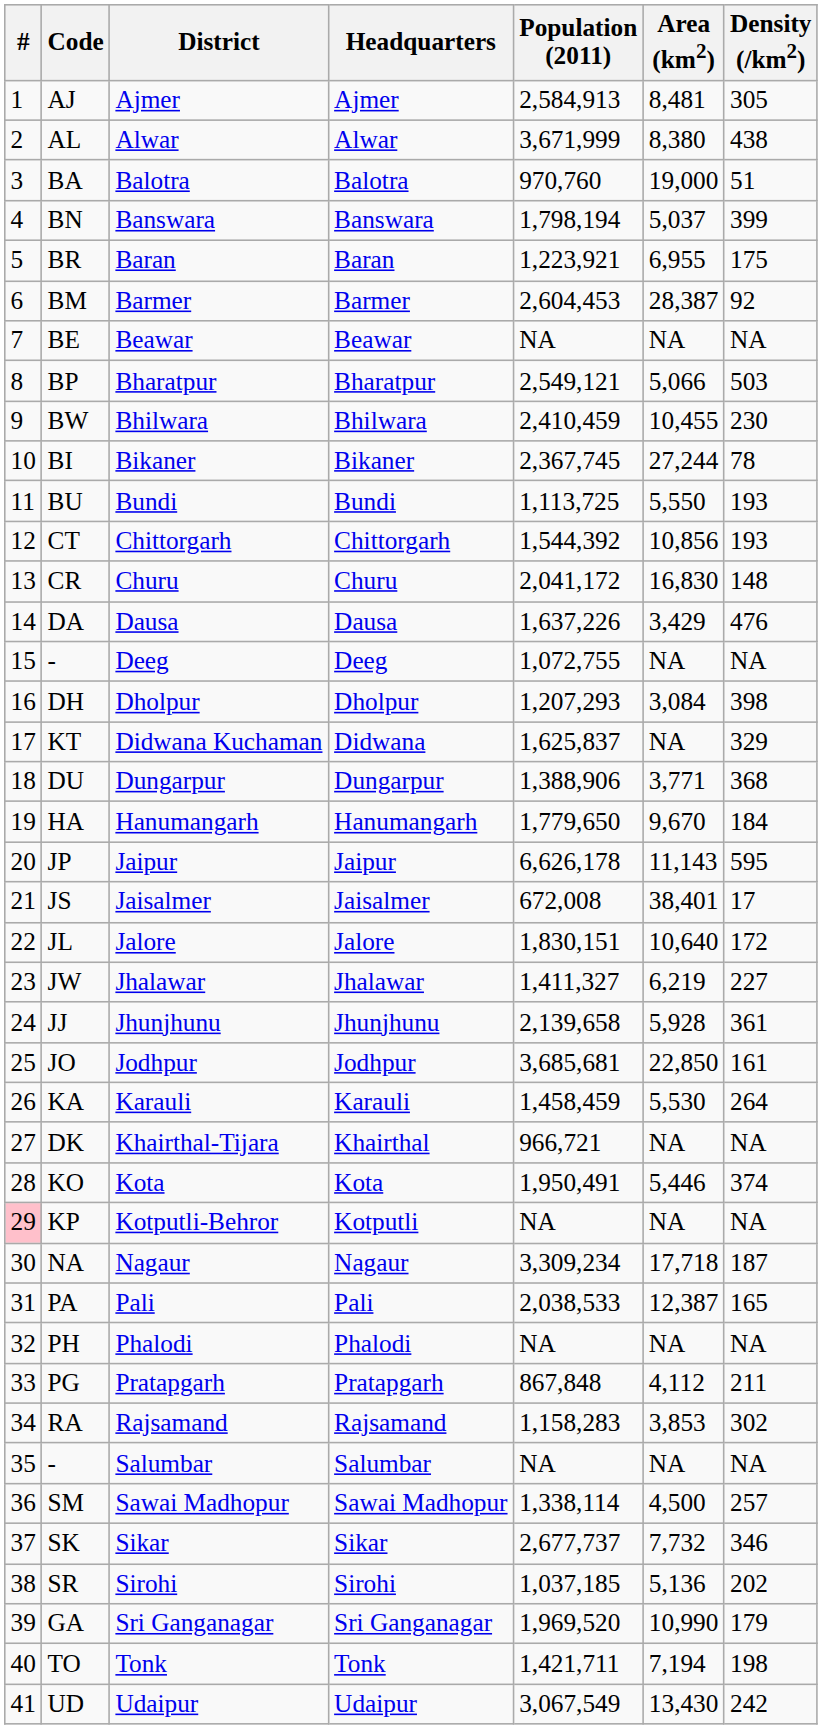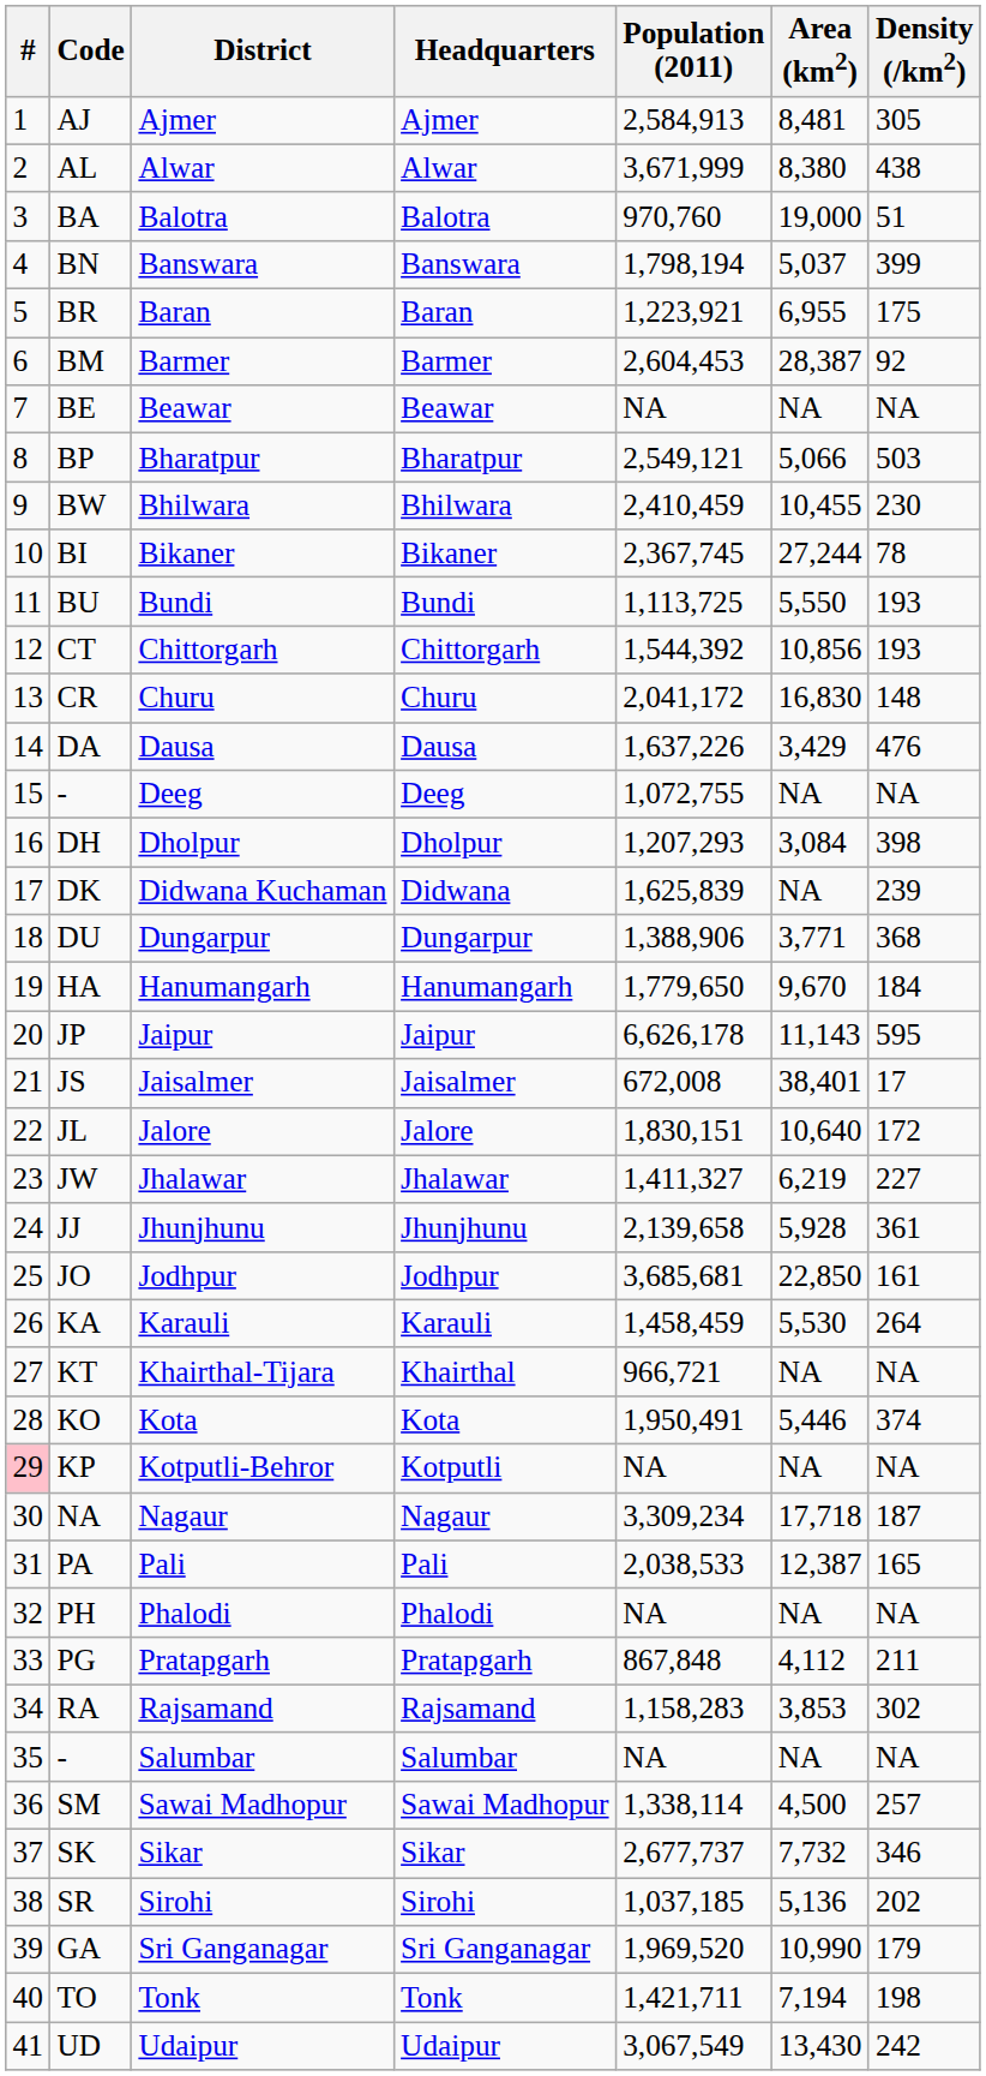Didwana Kuchaman | Code: KT -> DK
Didwana Kuchaman | Population (2011): 1,625,837 -> 1,625,839
Didwana Kuchaman | Density (/km2): 329 -> 239
Khairthal-Tijara | Code: DK -> KT
